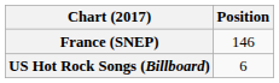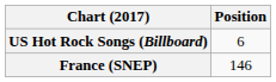rows swapped: France (SNEP) <-> US Hot Rock Songs (Billboard)
